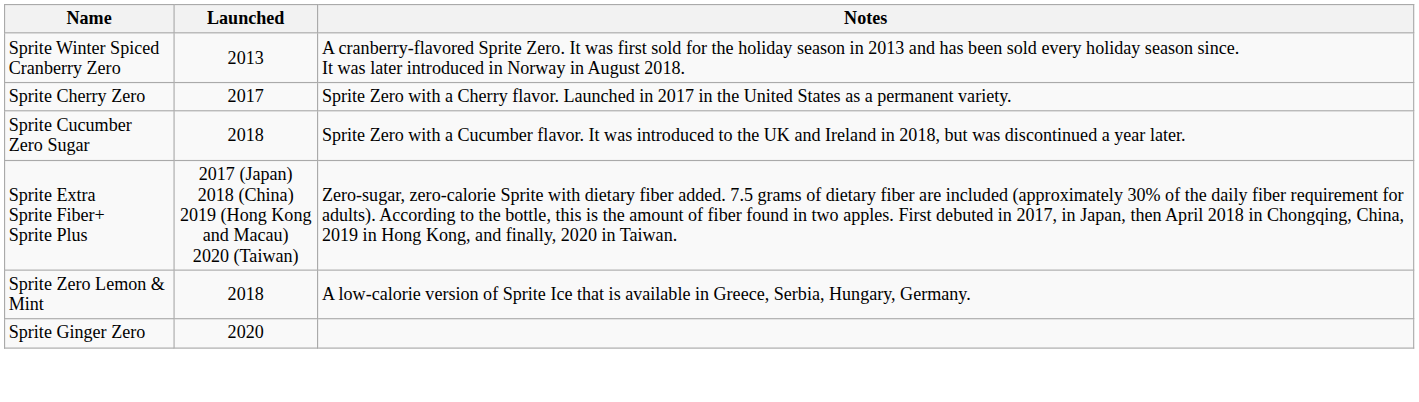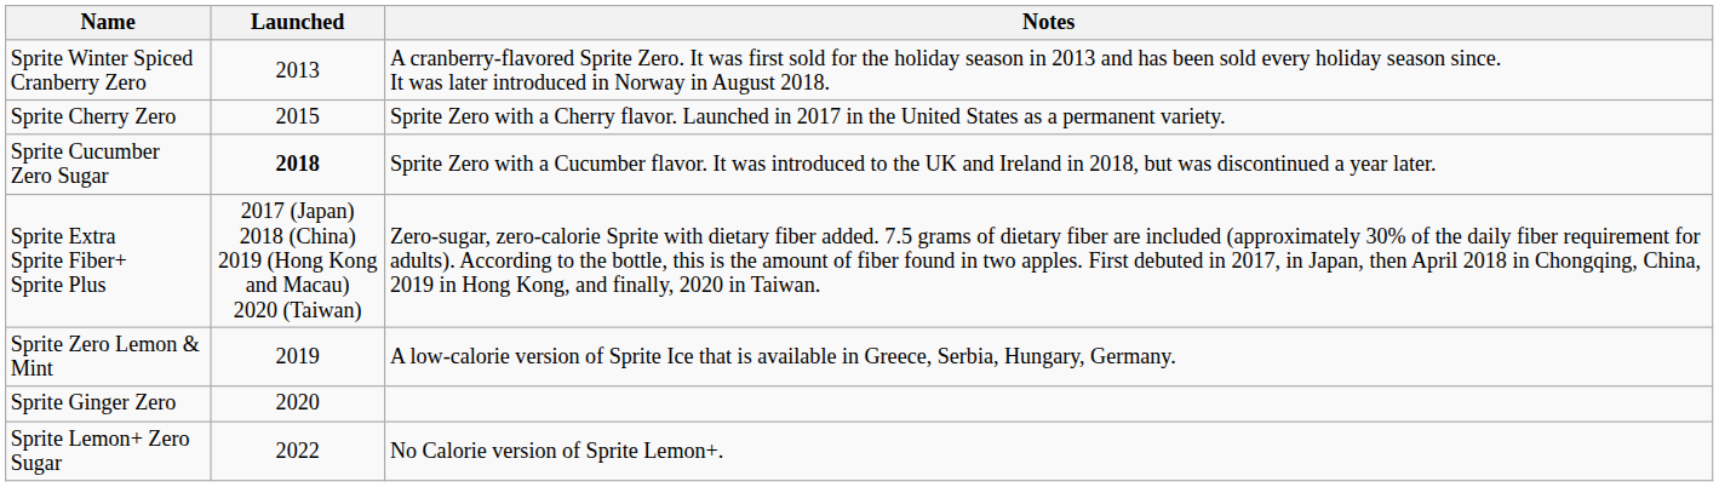Sprite Cherry Zero | Launched: 2017 -> 2015
Sprite Cucumber Zero Sugar | Launched: normal -> bold
Sprite Zero Lemon & Mint | Launched: 2018 -> 2019
+ row: Sprite Lemon+ Zero Sugar | 2022 | No Calorie version of Sprite Lemon+.
